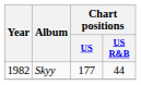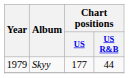Skyy | Year: 1982 -> 1979
